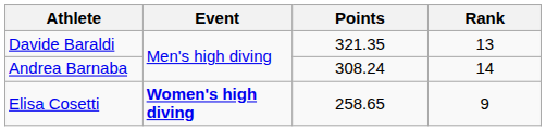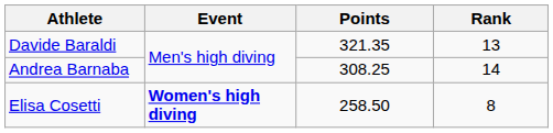Andrea Barnaba | Points: 308.24 -> 308.25
Elisa Cosetti | Points: 258.65 -> 258.50
Elisa Cosetti | Rank: 9 -> 8
